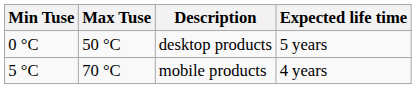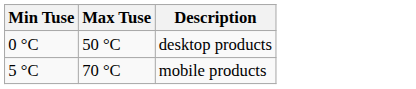- column: Expected life time | 5 years | 4 years
